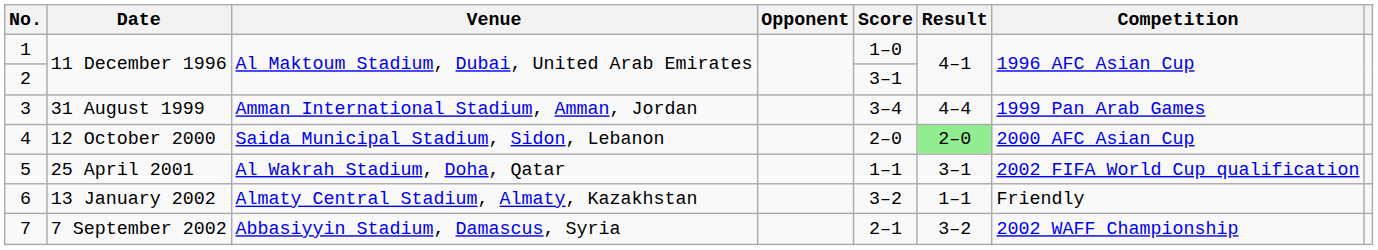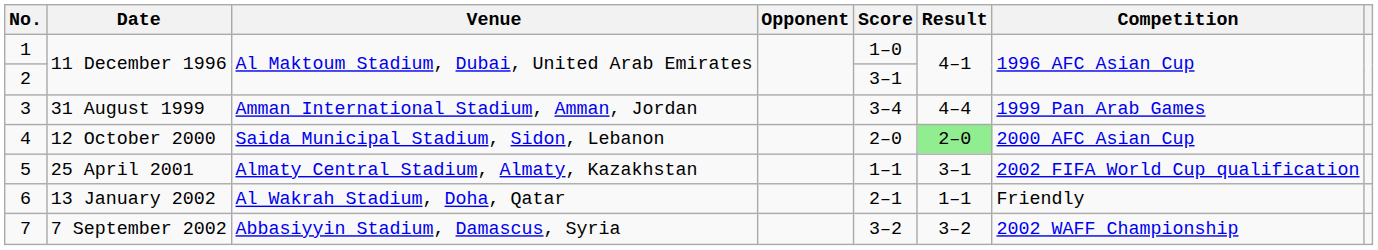5 | Venue: Al Wakrah Stadium, Doha, Qatar -> Almaty Central Stadium, Almaty, Kazakhstan
6 | Venue: Almaty Central Stadium, Almaty, Kazakhstan -> Al Wakrah Stadium, Doha, Qatar
6 | Score: 3–2 -> 2–1
7 | Score: 2–1 -> 3–2
